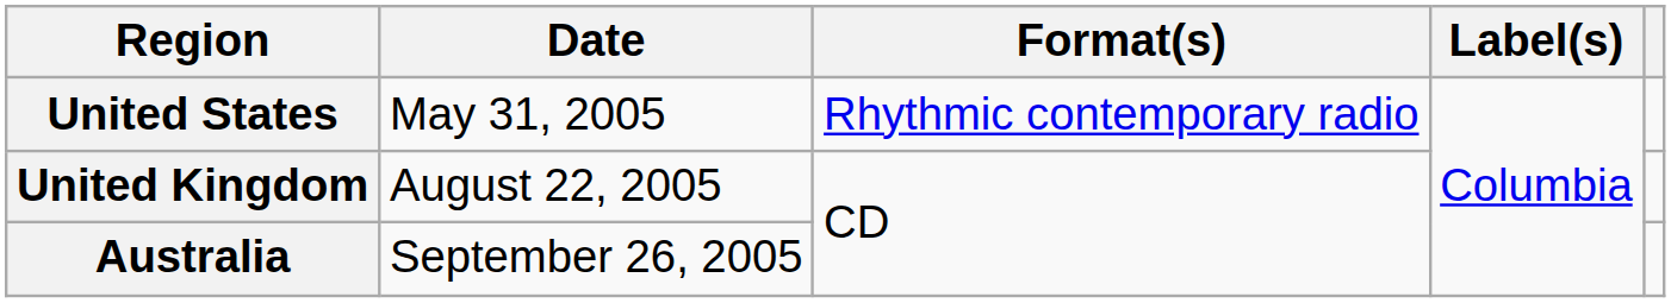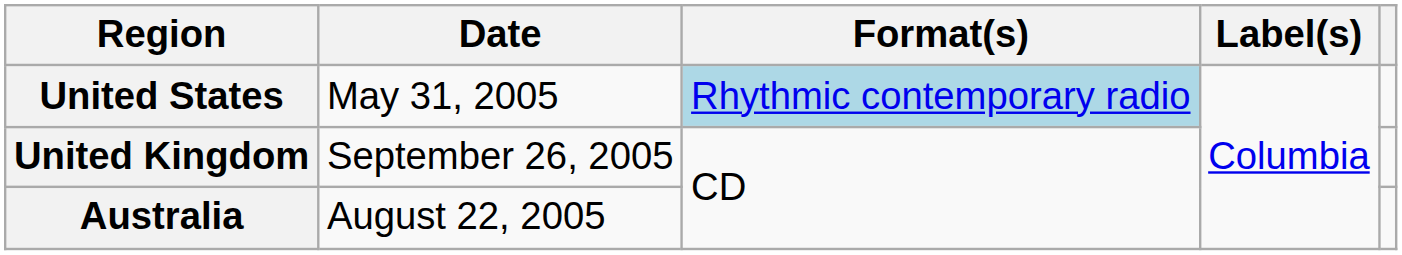United States | Format(s): no background -> lightblue background
United Kingdom | Date: August 22, 2005 -> September 26, 2005
Australia | Date: September 26, 2005 -> August 22, 2005
